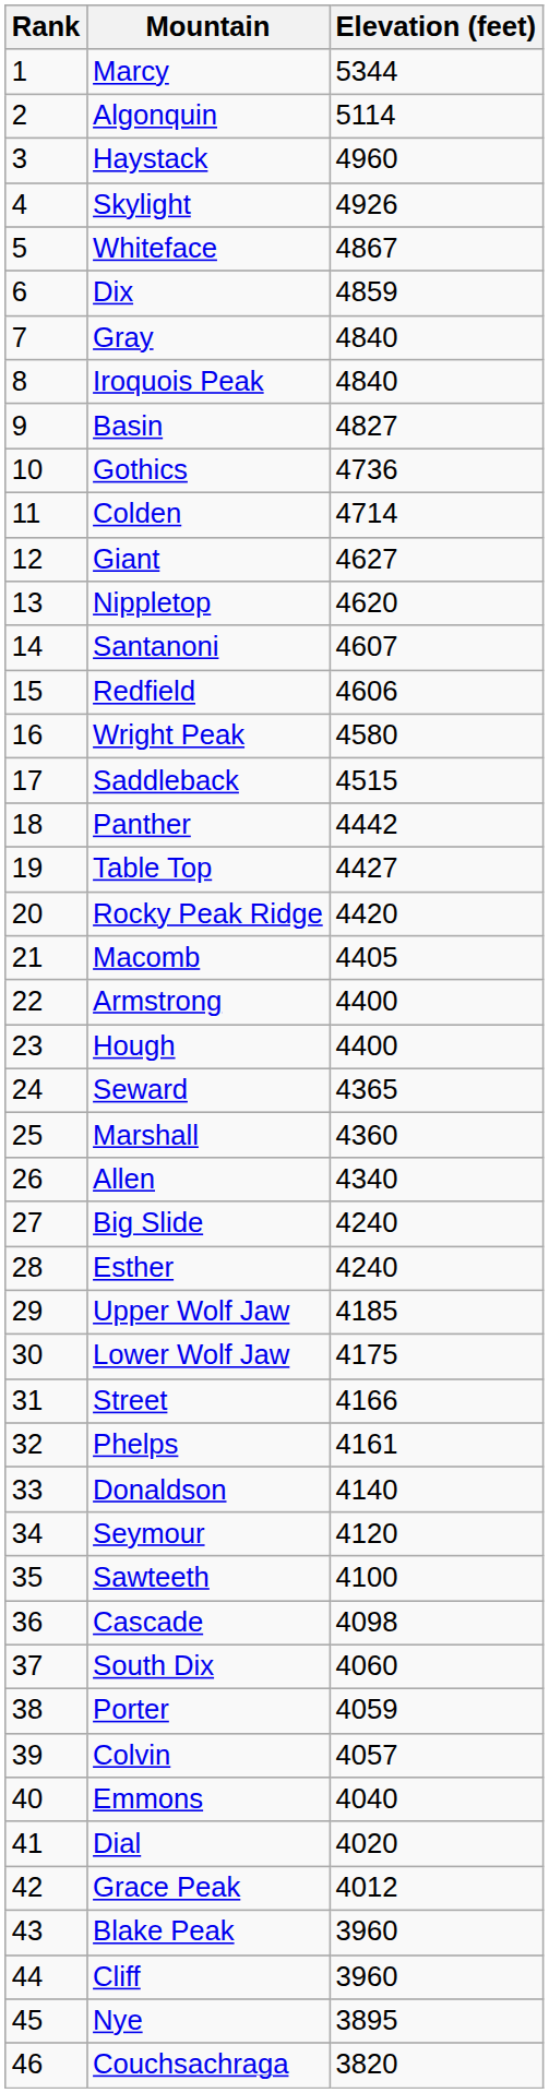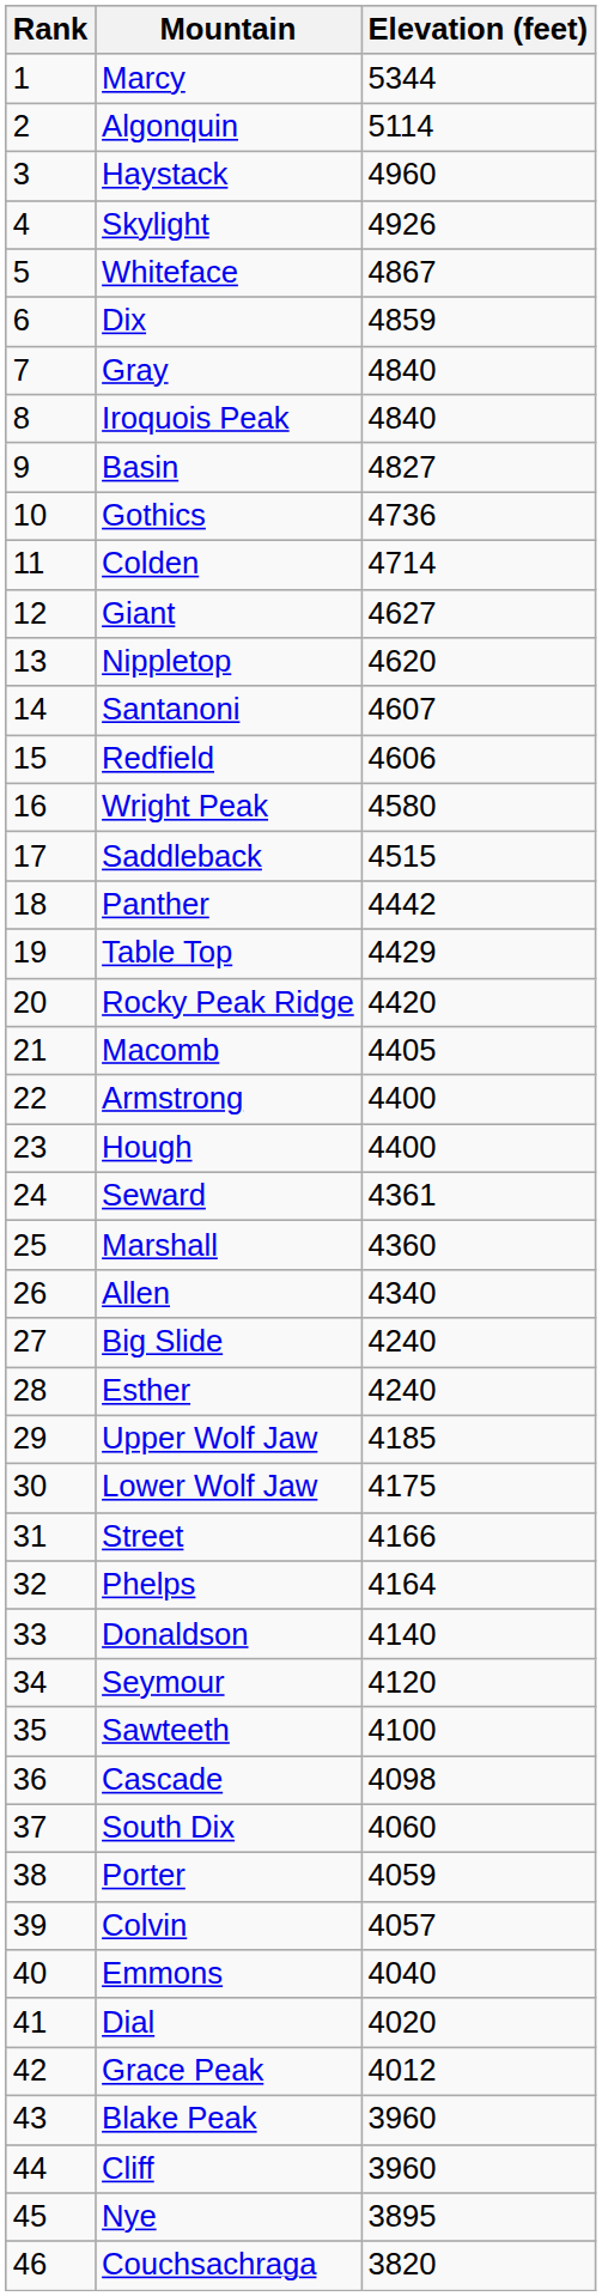Table Top | Elevation (feet): 4427 -> 4429
Seward | Elevation (feet): 4365 -> 4361
Phelps | Elevation (feet): 4161 -> 4164
